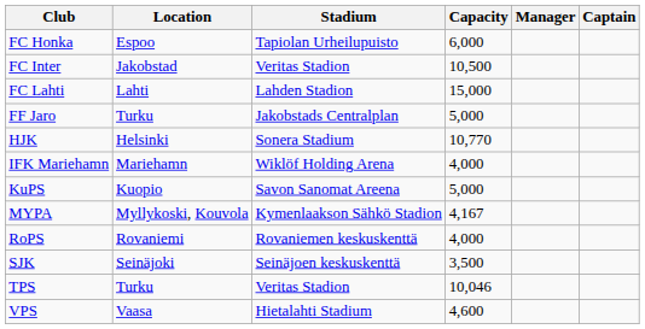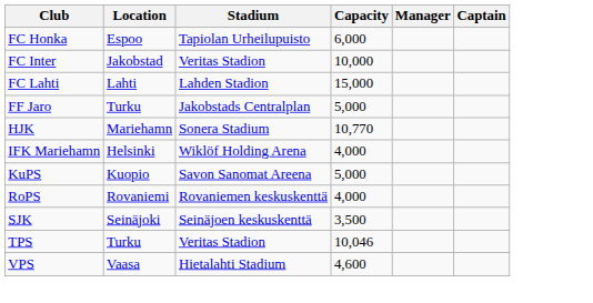FC Inter | Capacity: 10,500 -> 10,000
HJK | Location: Helsinki -> Mariehamn
IFK Mariehamn | Location: Mariehamn -> Helsinki
- row: MYPA | Myllykoski, Kouvola | Kymenlaakson Sähkö Stadion | 4,167
